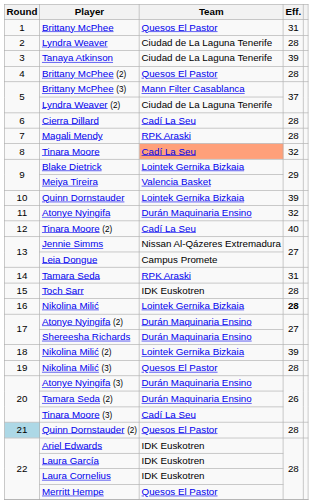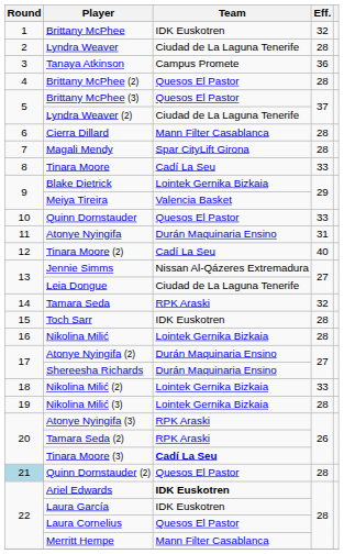Brittany McPhee | Team: Quesos El Pastor -> IDK Euskotren
Brittany McPhee | Eff.: 31 -> 32
Tanaya Atkinson | Team: Ciudad de La Laguna Tenerife -> Campus Promete
Tanaya Atkinson | Eff.: 39 -> 36
Brittany McPhee (3) | Team: Mann Filter Casablanca -> Quesos El Pastor
Cierra Dillard | Team: Cadí La Seu -> Mann Filter Casablanca
Magali Mendy | Team: RPK Araski -> Spar CityLift Girona
Tinara Moore | Team: lightsalmon background -> no background
Tinara Moore | Eff.: 32 -> 33
Quinn Dornstauder | Team: Lointek Gernika Bizkaia -> Quesos El Pastor
Quinn Dornstauder | Eff.: 39 -> 33
Atonye Nyingifa | Eff.: 32 -> 31
Leia Dongue | Team: Campus Promete -> Ciudad de La Laguna Tenerife
Tamara Seda | Eff.: 31 -> 32
Nikolina Milić | Eff.: bold -> normal
Nikolina Milić (2) | Eff.: 39 -> 33
Nikolina Milić (3) | Team: Quesos El Pastor -> Lointek Gernika Bizkaia
Atonye Nyingifa (3) | Team: Durán Maquinaria Ensino -> RPK Araski
Tamara Seda (2) | Team: Durán Maquinaria Ensino -> RPK Araski
Tinara Moore (3) | Team: normal -> bold
Ariel Edwards | Team: normal -> bold
Laura Cornelius | Team: IDK Euskotren -> Quesos El Pastor
Merritt Hempe | Team: Quesos El Pastor -> Mann Filter Casablanca
